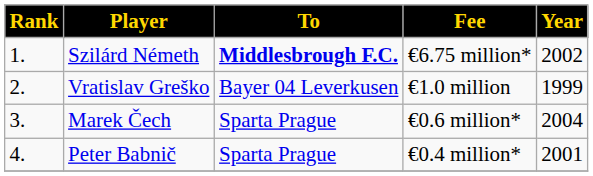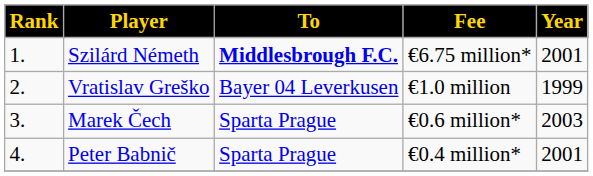Szilárd Németh | Year: 2002 -> 2001
Marek Čech | Year: 2004 -> 2003
